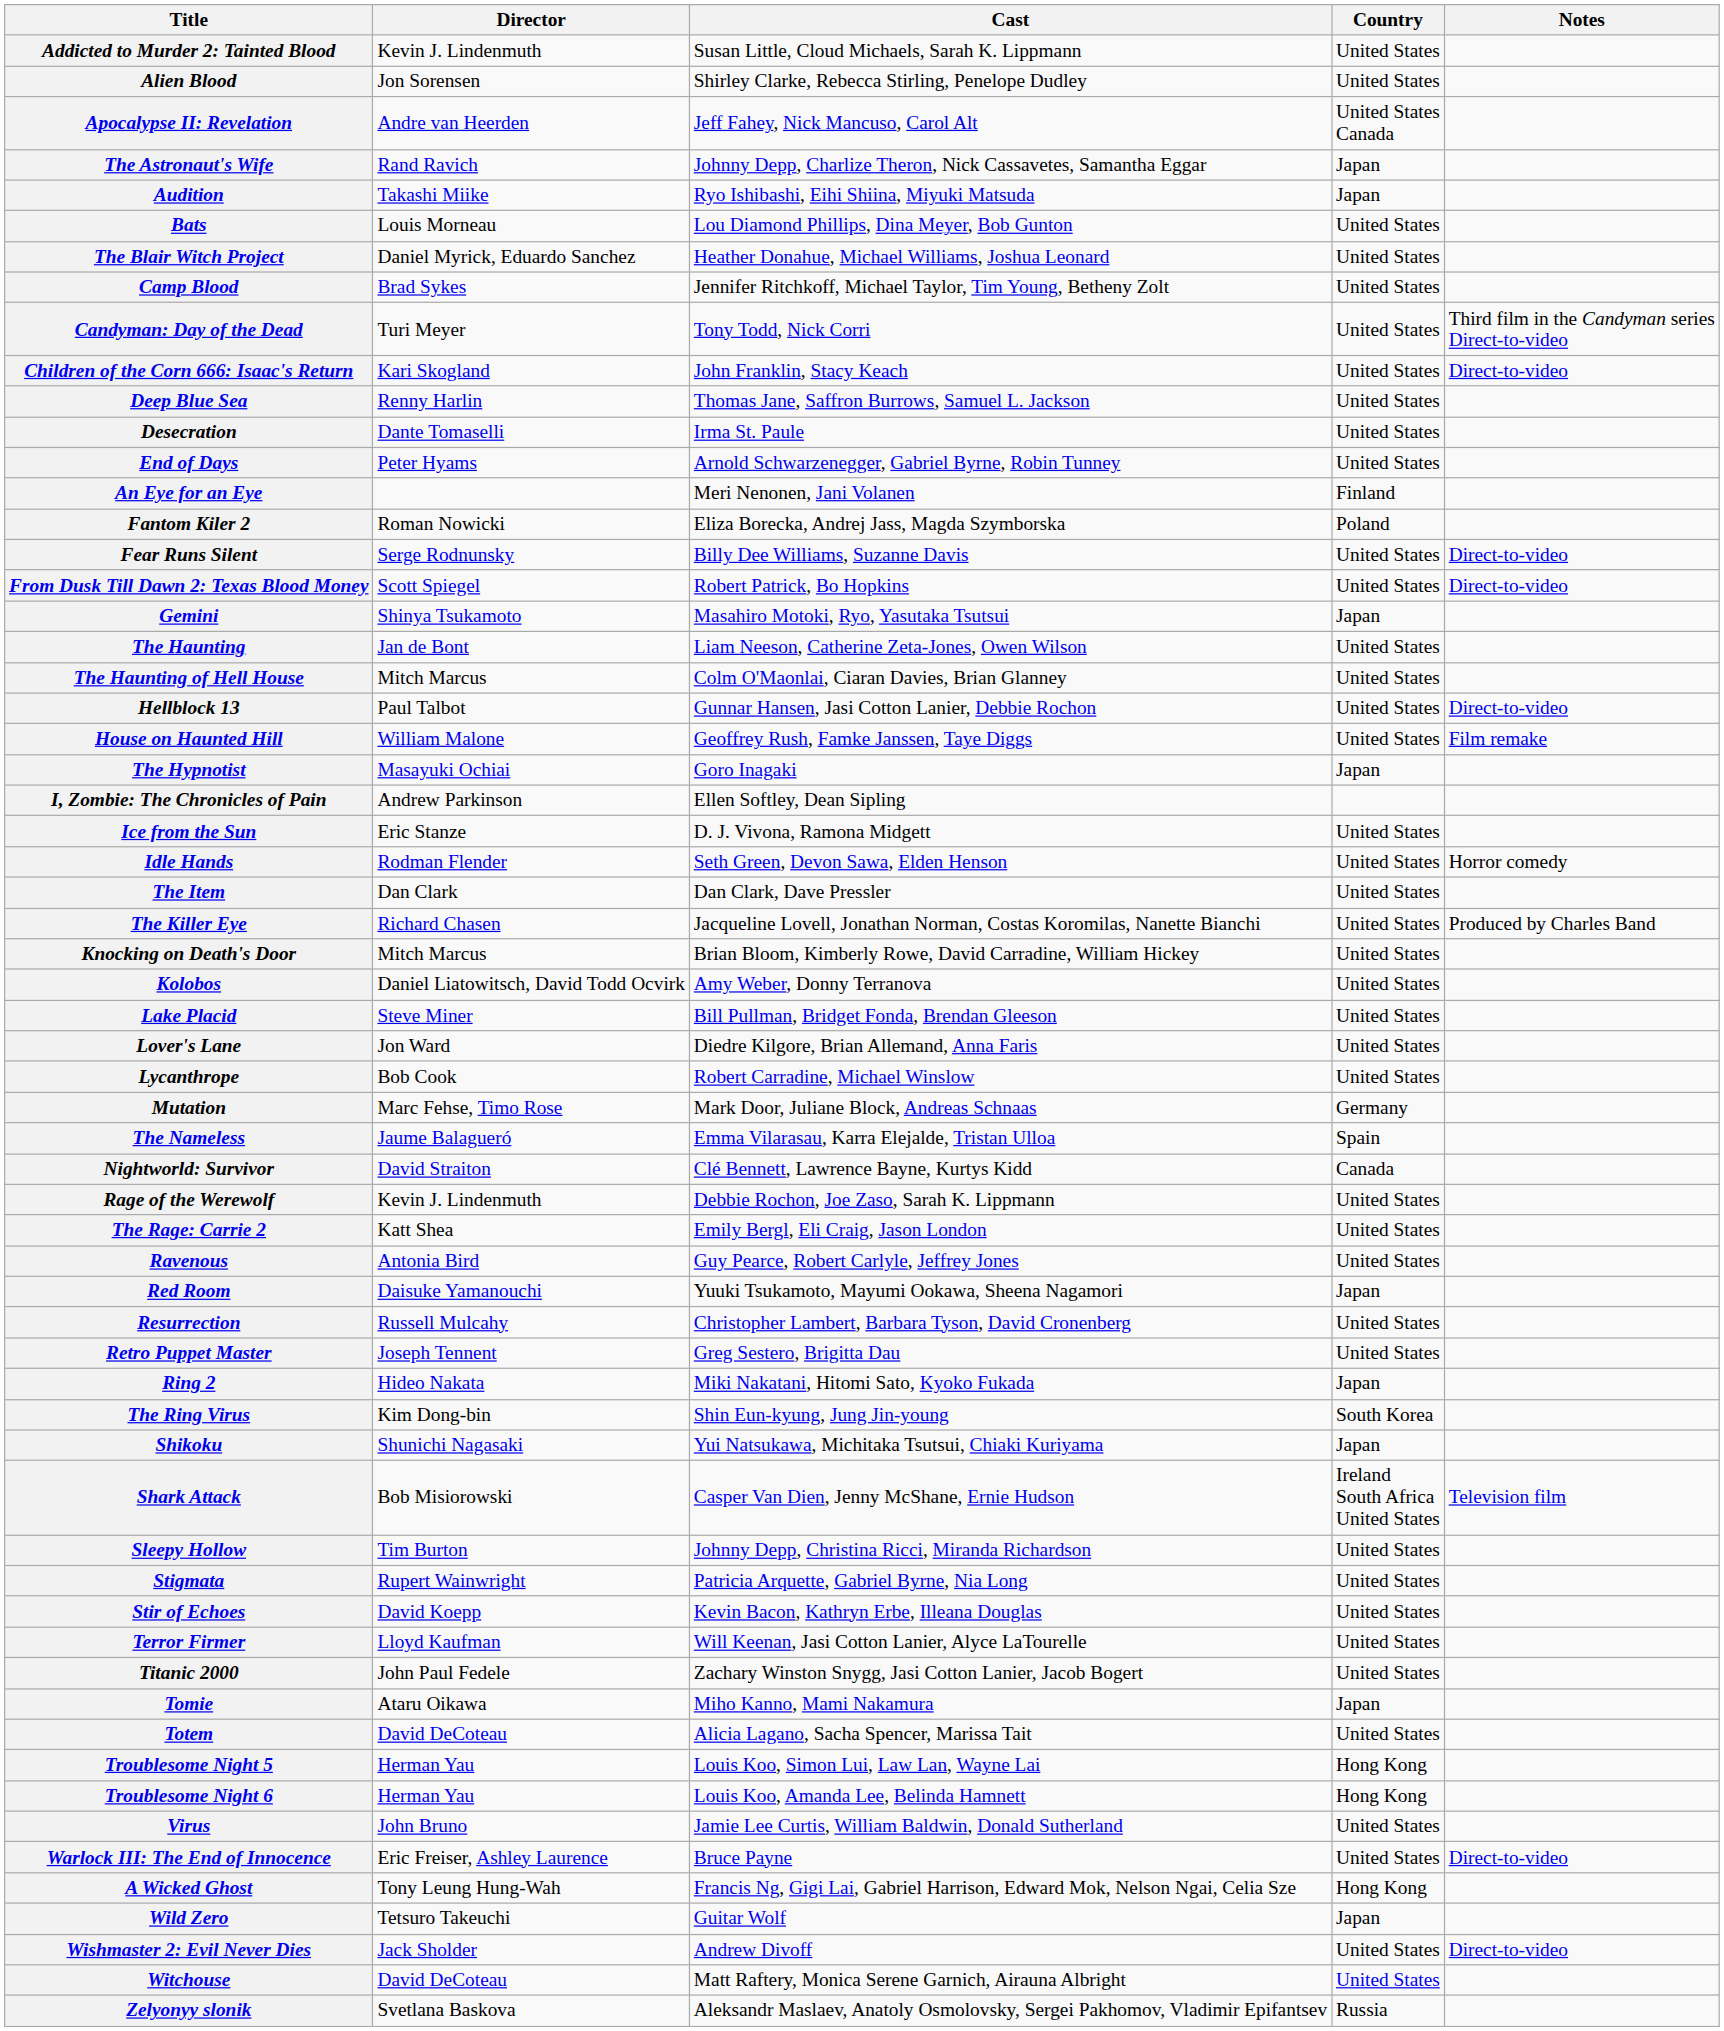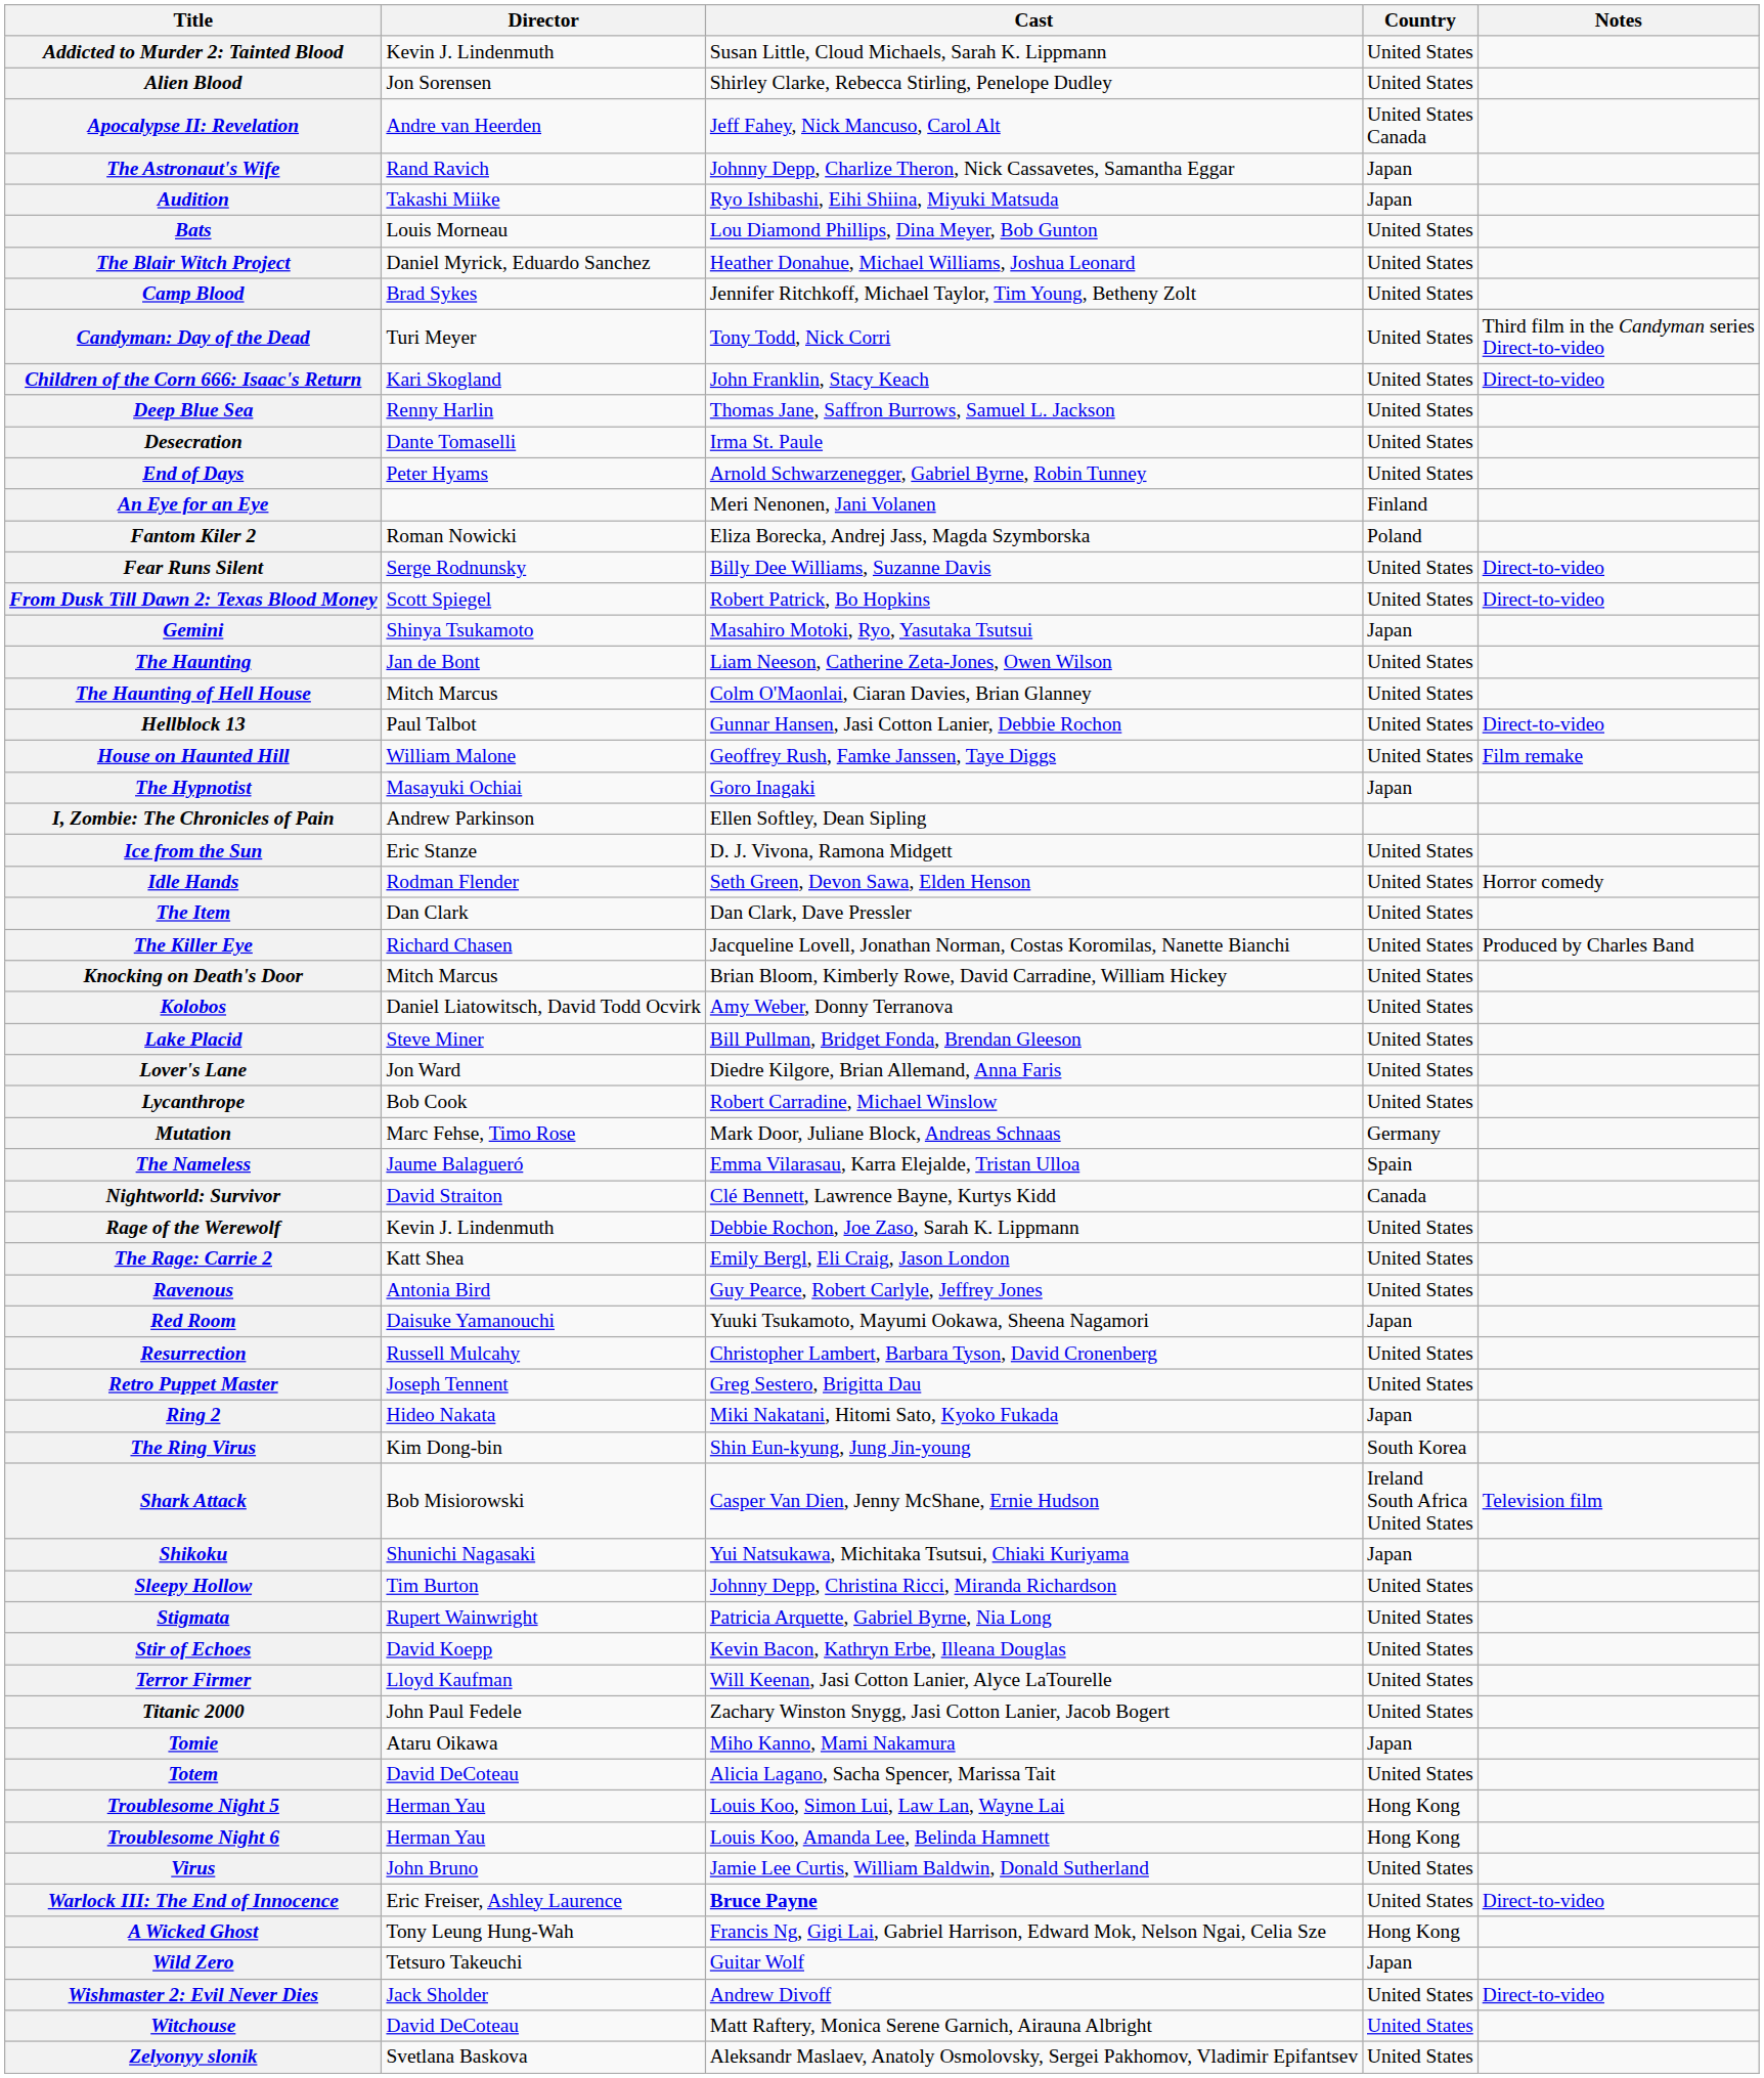rows swapped: Shark Attack <-> Shikoku
Warlock III: The End of Innocence | Cast: normal -> bold
Zelyonyy slonik | Country: Russia -> United States
